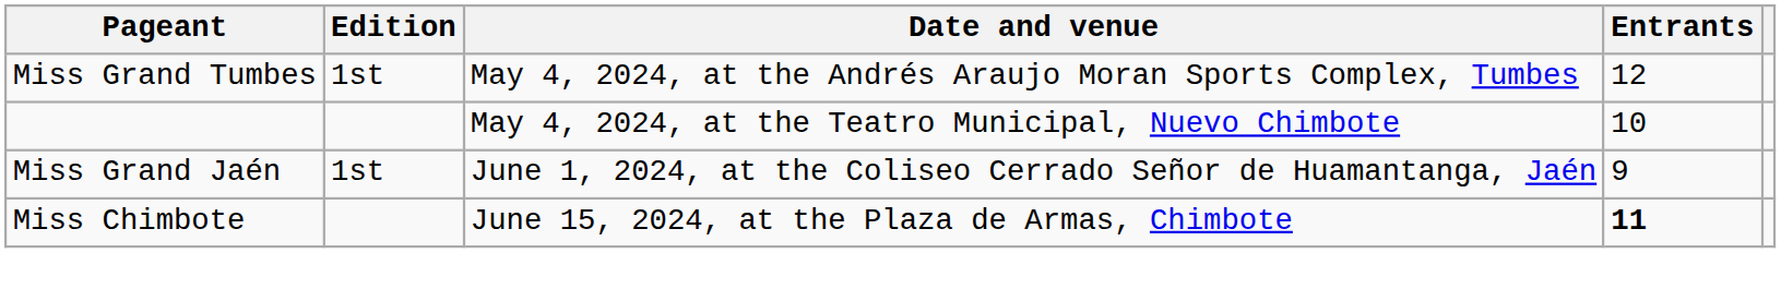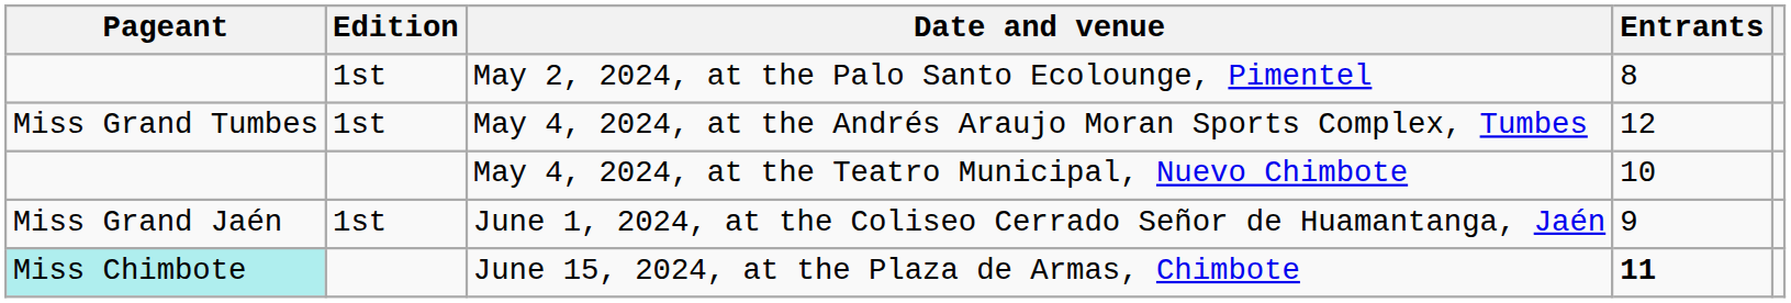+ row: 1st | May 2, 2024, at the Palo Santo Ecolounge, Pimentel | 8
June 15, 2024, at the Plaza de Armas, Chimbote | Pageant: no background -> paleturquoise background
